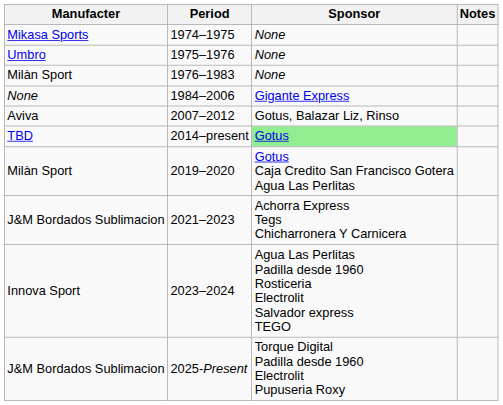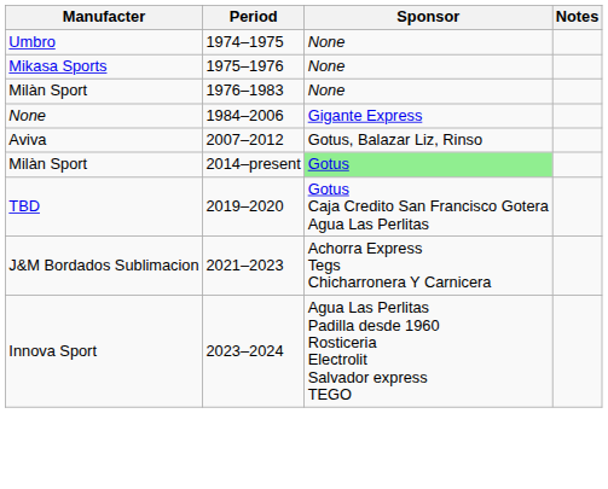1974–1975 | Manufacter: Mikasa Sports -> Umbro
1975–1976 | Manufacter: Umbro -> Mikasa Sports
2014–present | Manufacter: TBD -> Milàn Sport
2019–2020 | Manufacter: Milàn Sport -> TBD
- row: J&M Bordados Sublimacion | 2025-Present | Torque Digital Padilla desde 1960 Electrolit Pupuseria Roxy
